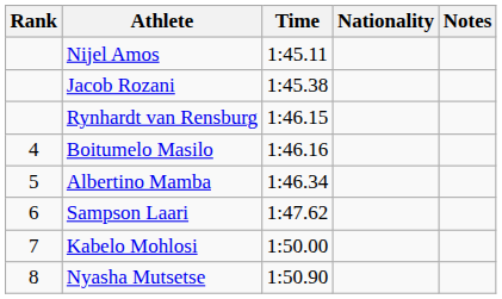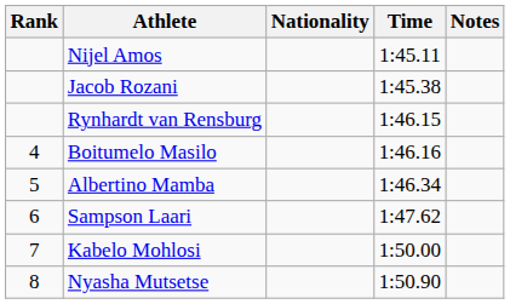columns swapped: Nationality <-> Time
